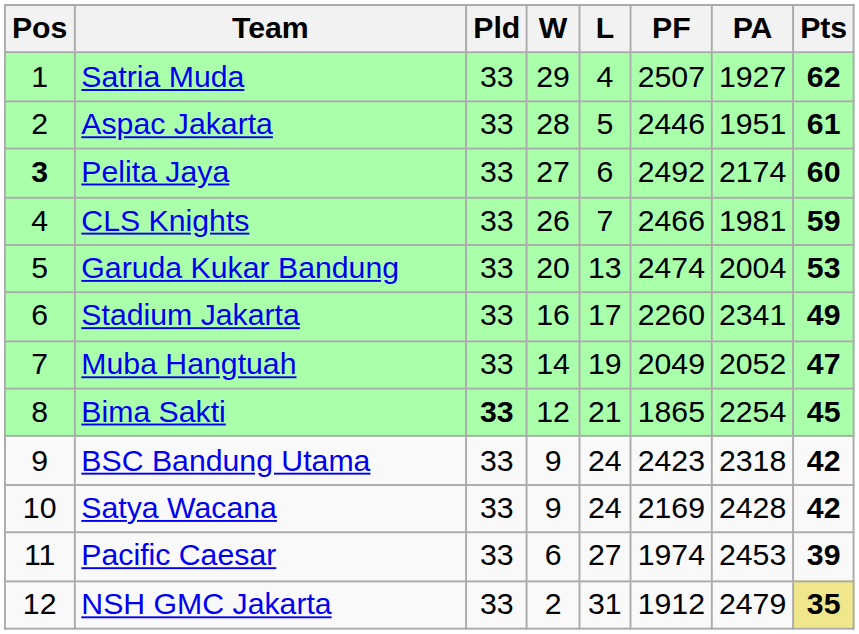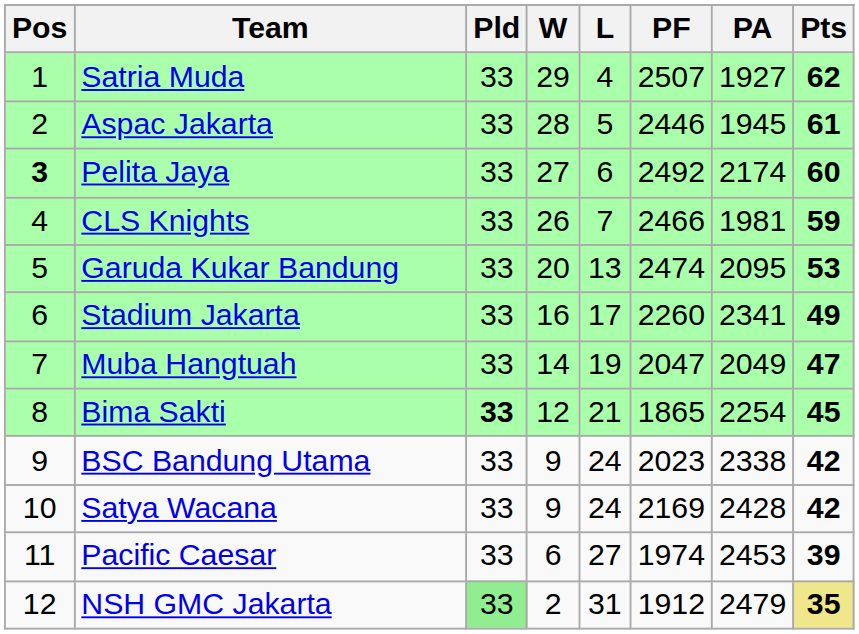Aspac Jakarta | PA: 1951 -> 1945
Garuda Kukar Bandung | PA: 2004 -> 2095
Muba Hangtuah | PF: 2049 -> 2047
Muba Hangtuah | PA: 2052 -> 2049
BSC Bandung Utama | PF: 2423 -> 2023
BSC Bandung Utama | PA: 2318 -> 2338
NSH GMC Jakarta | Pld: no background -> lightgreen background
